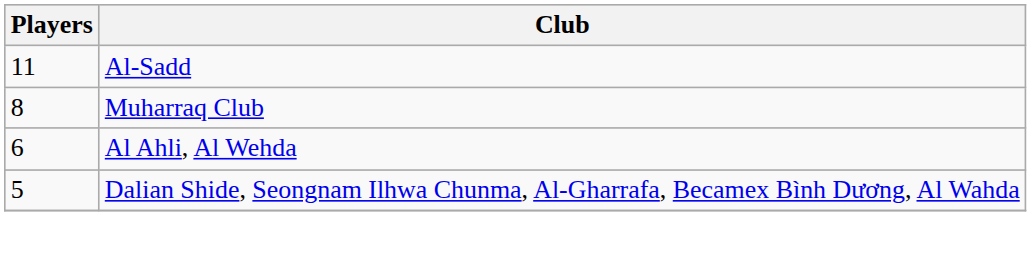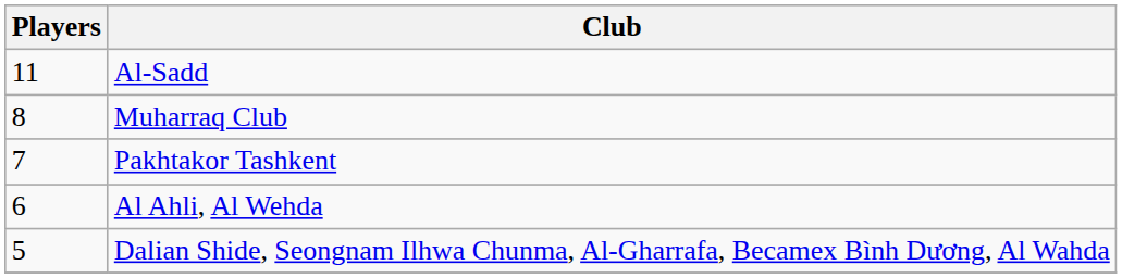+ row: 7 | Pakhtakor Tashkent
